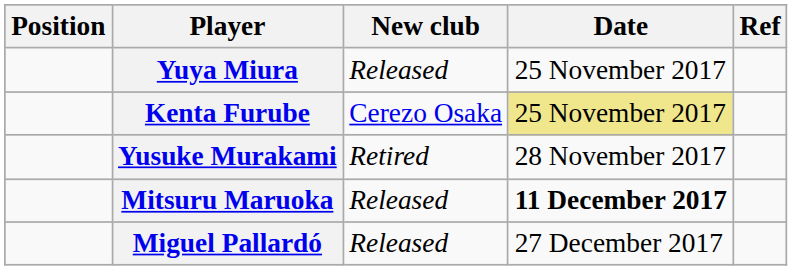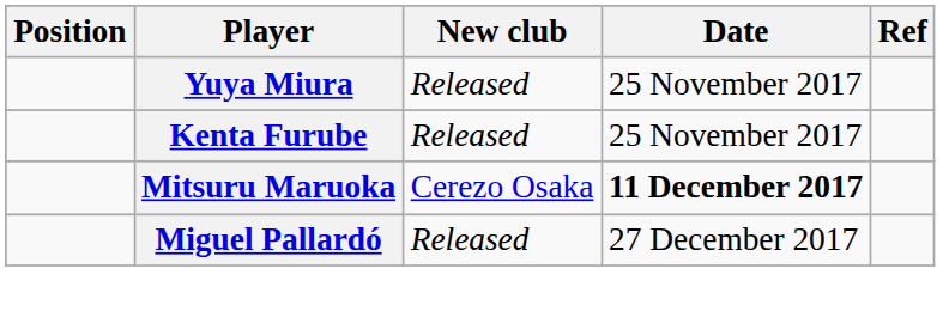Kenta Furube | New club: Cerezo Osaka -> Released
Kenta Furube | Date: khaki background -> no background
- row: Yusuke Murakami | Retired | 28 November 2017
Mitsuru Maruoka | New club: Released -> Cerezo Osaka
